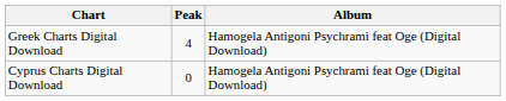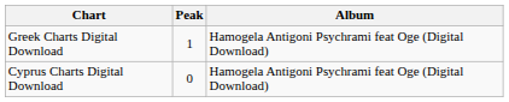Greek Charts Digital Download | Peak: 4 -> 1
